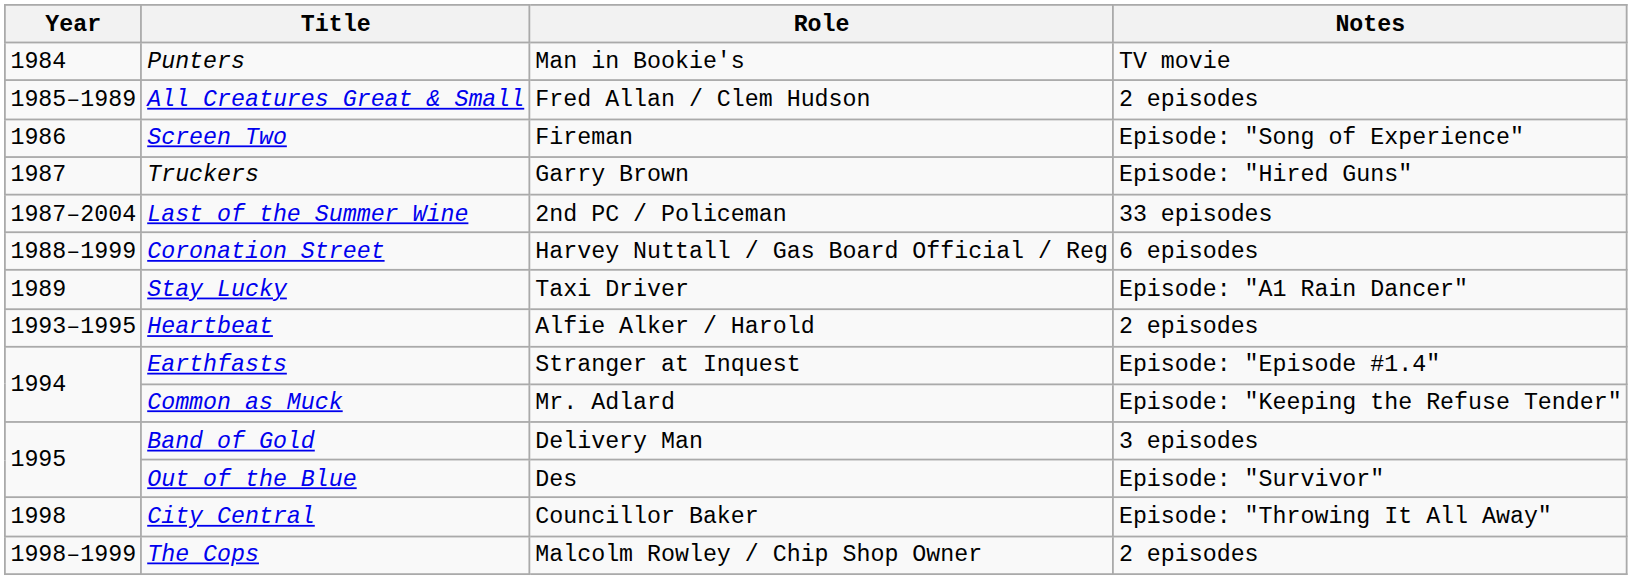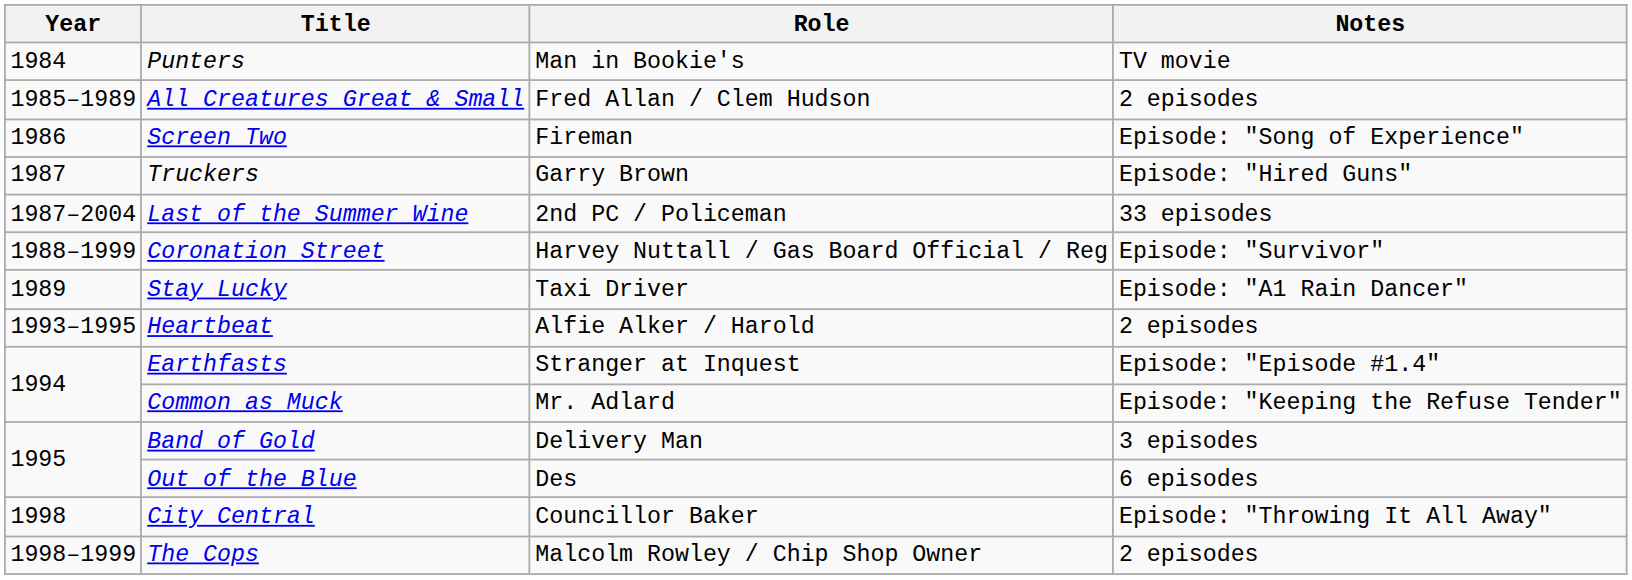Coronation Street | Notes: 6 episodes -> Episode: "Survivor"
Out of the Blue | Notes: Episode: "Survivor" -> 6 episodes
